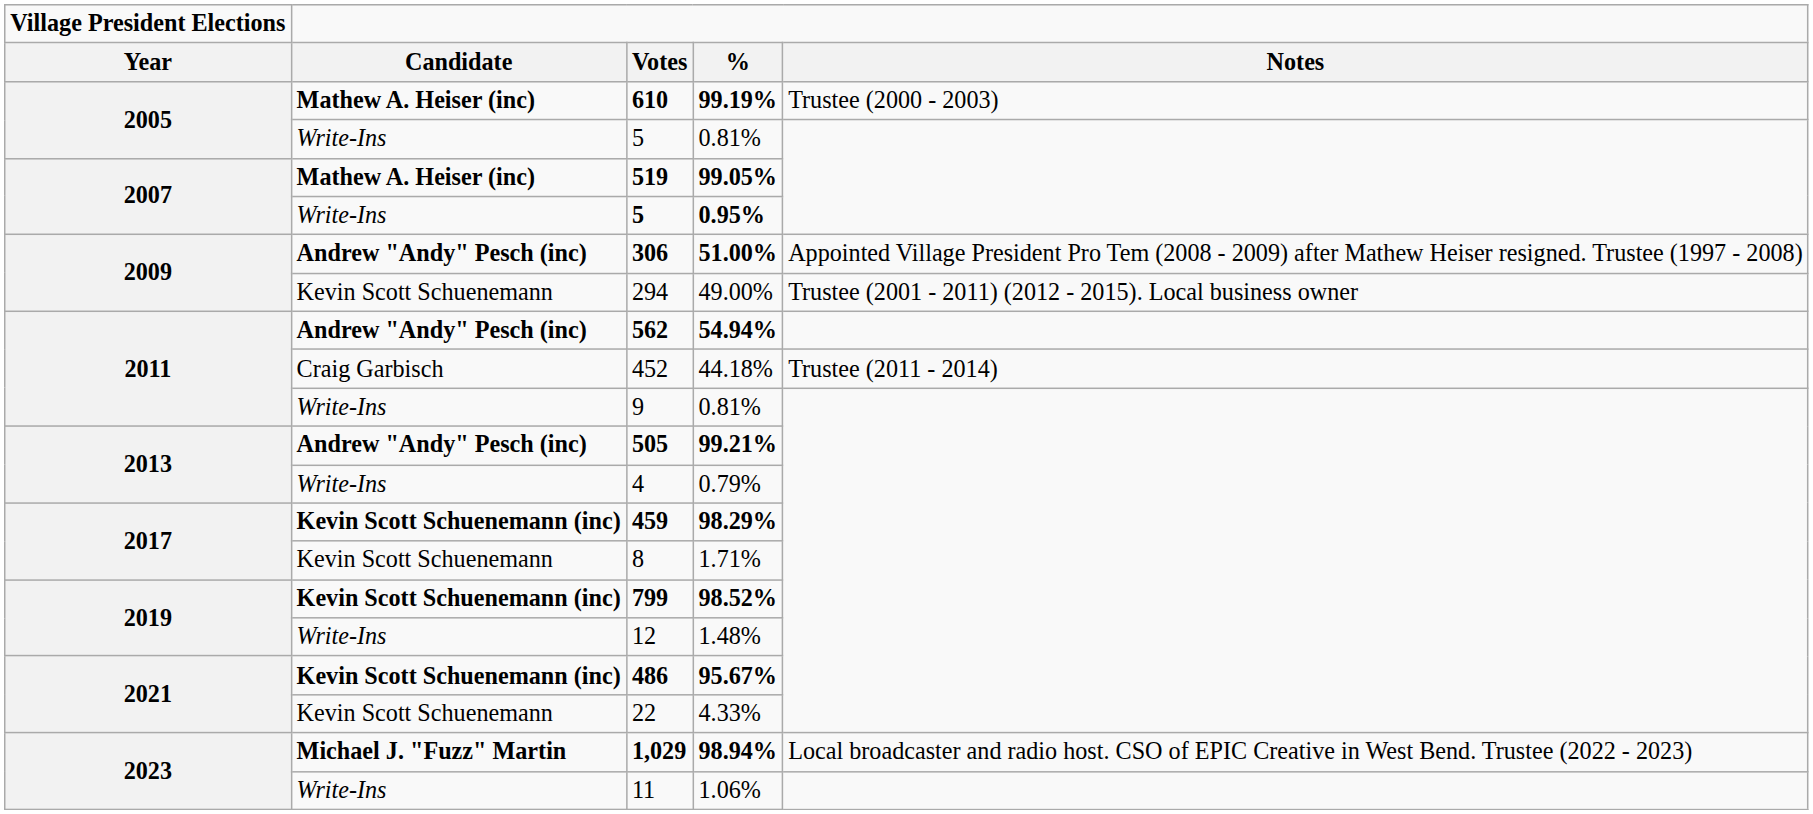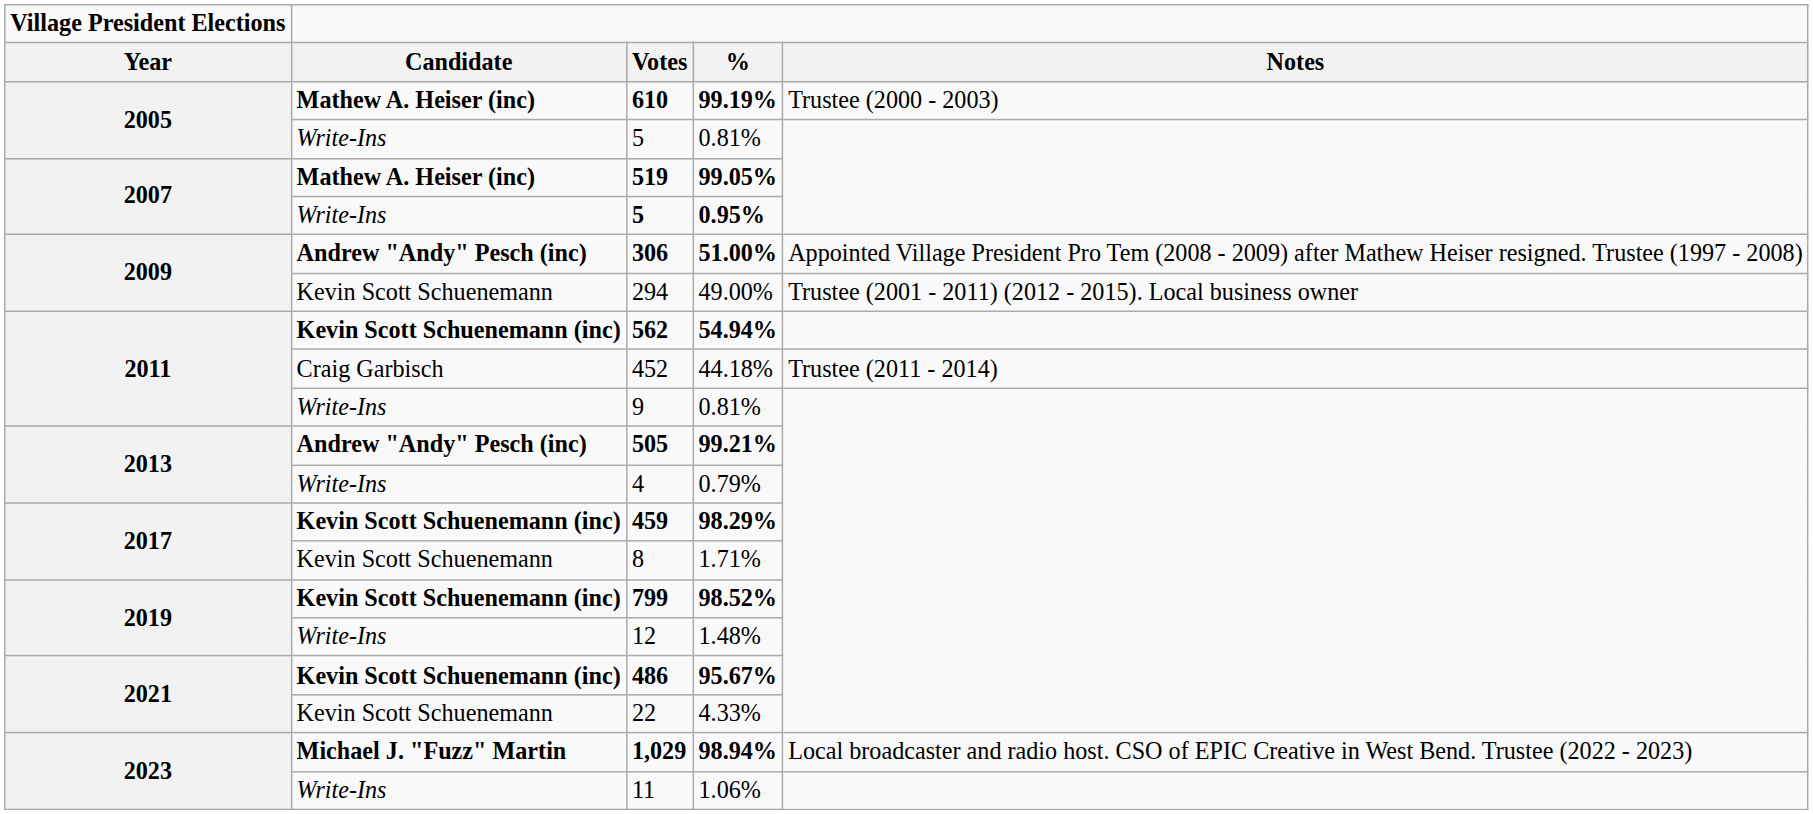562 | Candidate: Andrew "Andy" Pesch (inc) -> Kevin Scott Schuenemann (inc)
